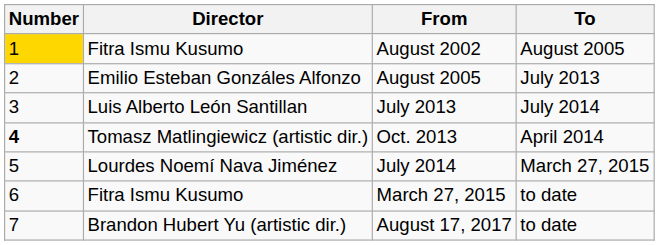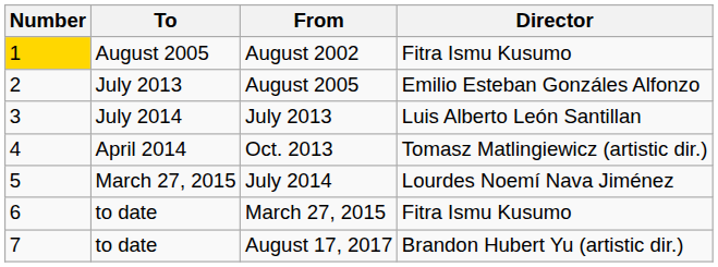columns swapped: Director <-> To
Oct. 2013 | Number: bold -> normal
